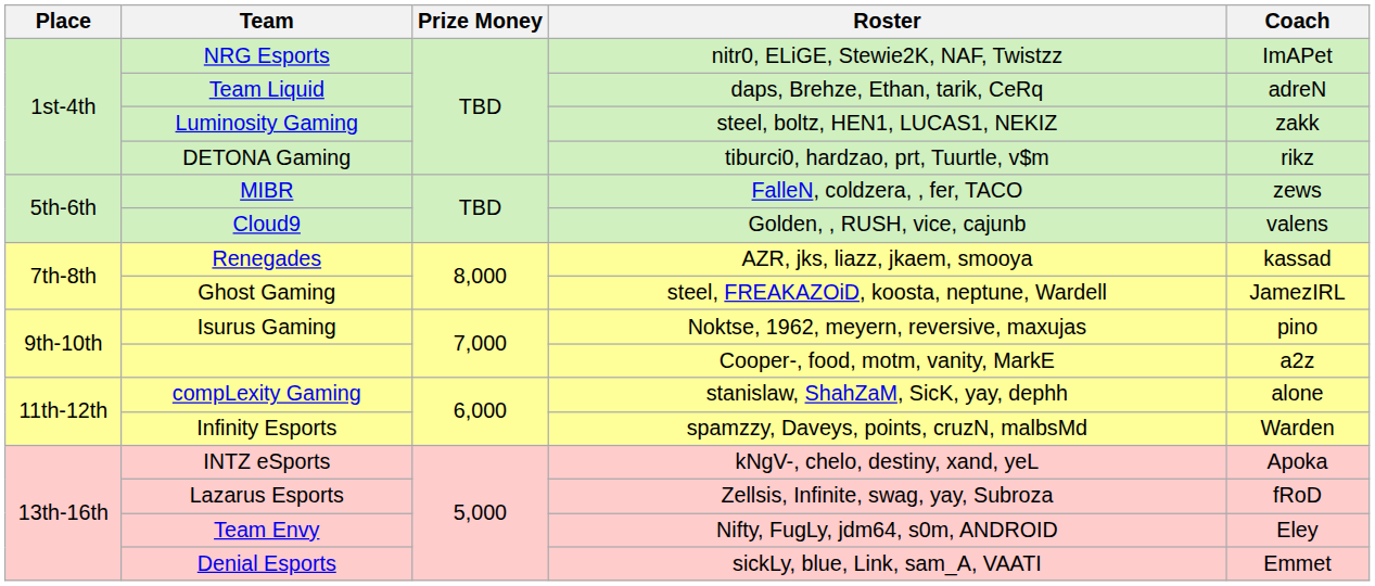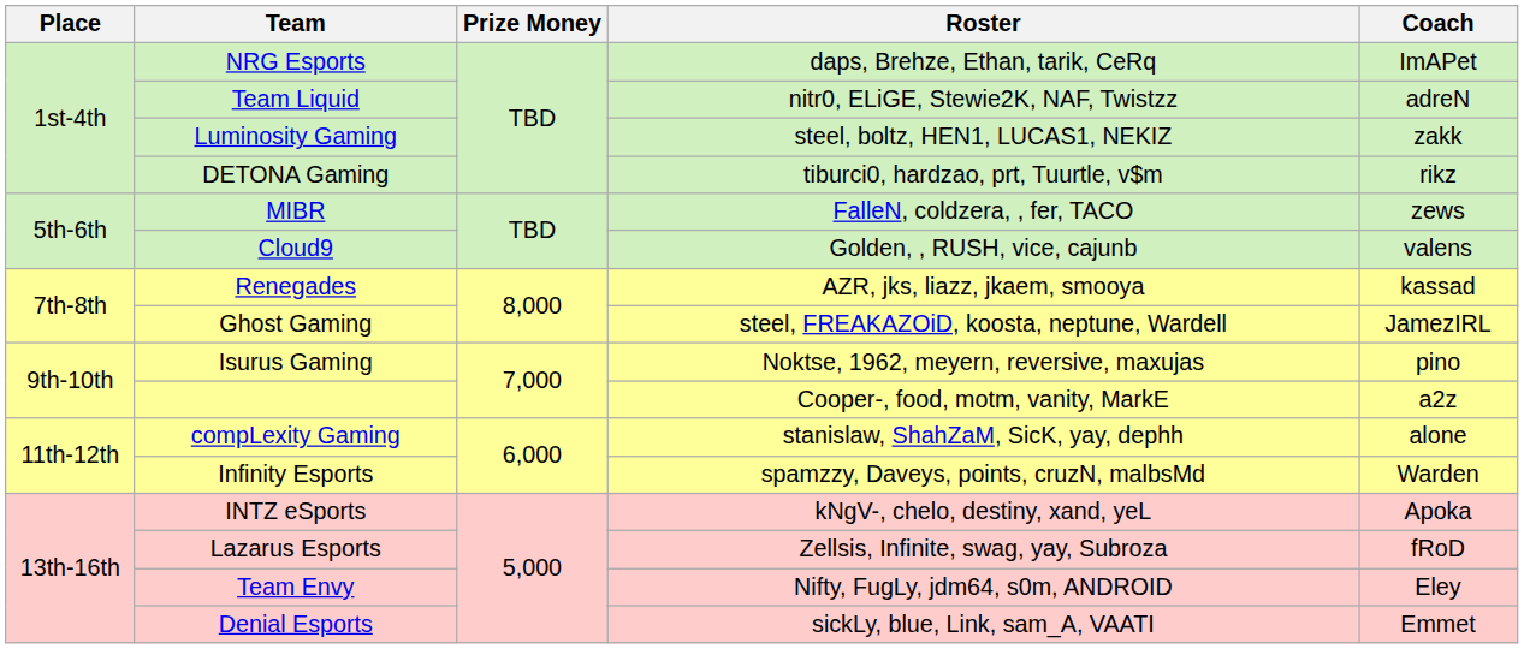NRG Esports | Roster: nitr0, ELiGE, Stewie2K, NAF, Twistzz -> daps, Brehze, Ethan, tarik, CeRq
Team Liquid | Roster: daps, Brehze, Ethan, tarik, CeRq -> nitr0, ELiGE, Stewie2K, NAF, Twistzz
